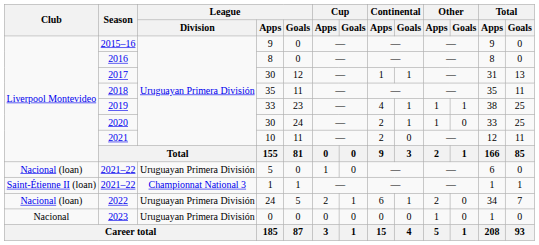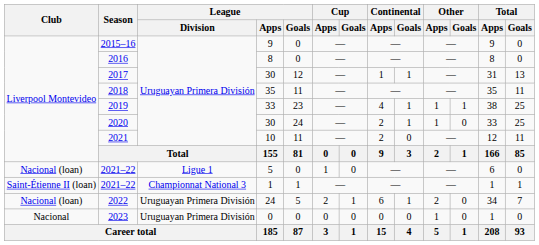2021–22 / 5 | League / Division: Uruguayan Primera División -> Ligue 1
